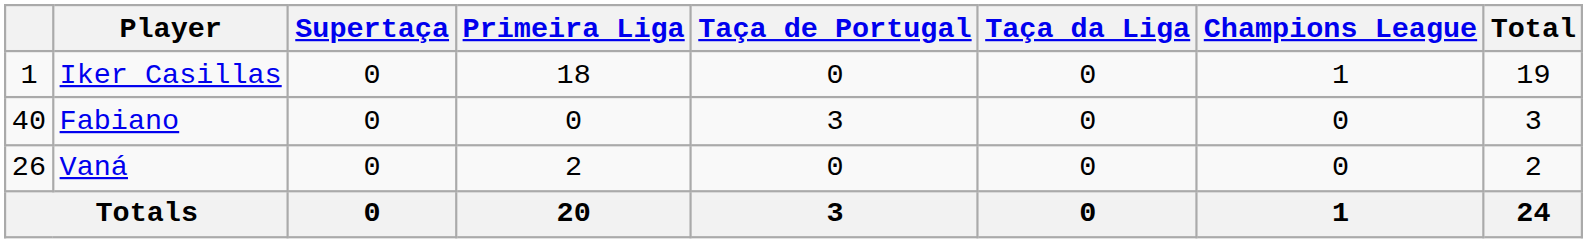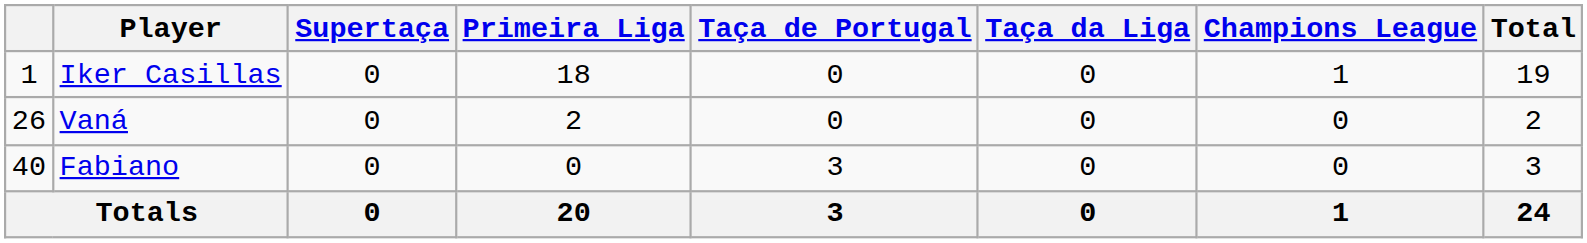rows swapped: Fabiano <-> Vaná
